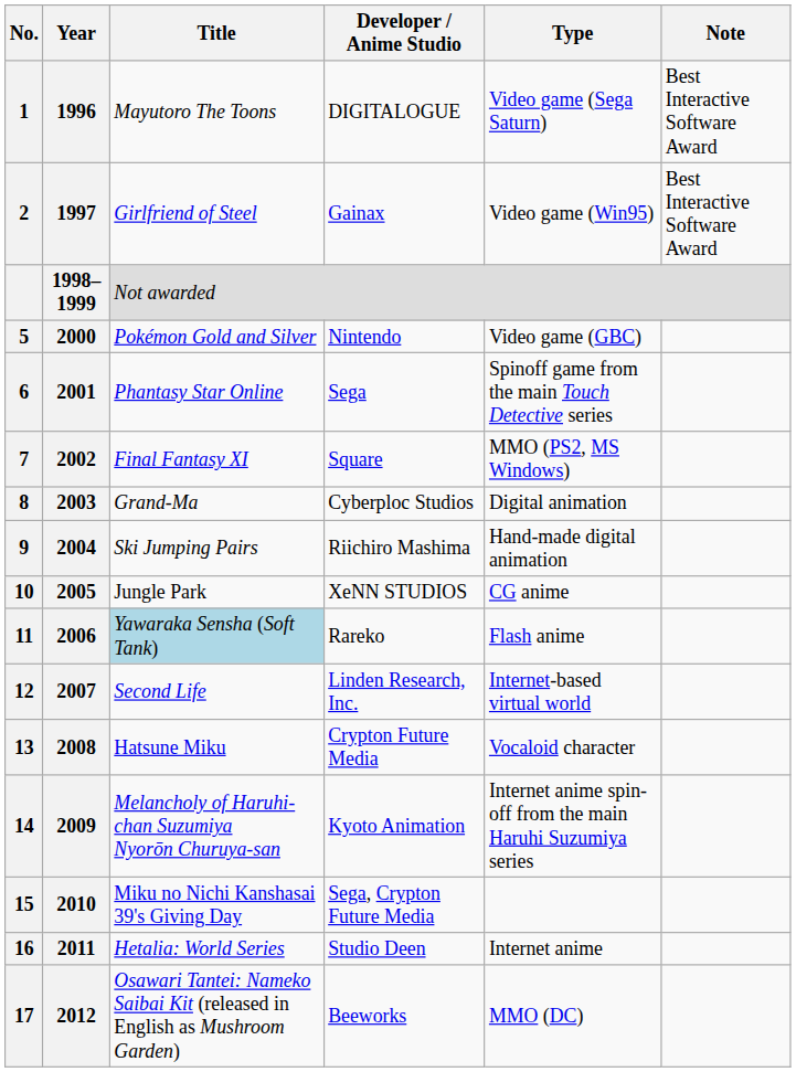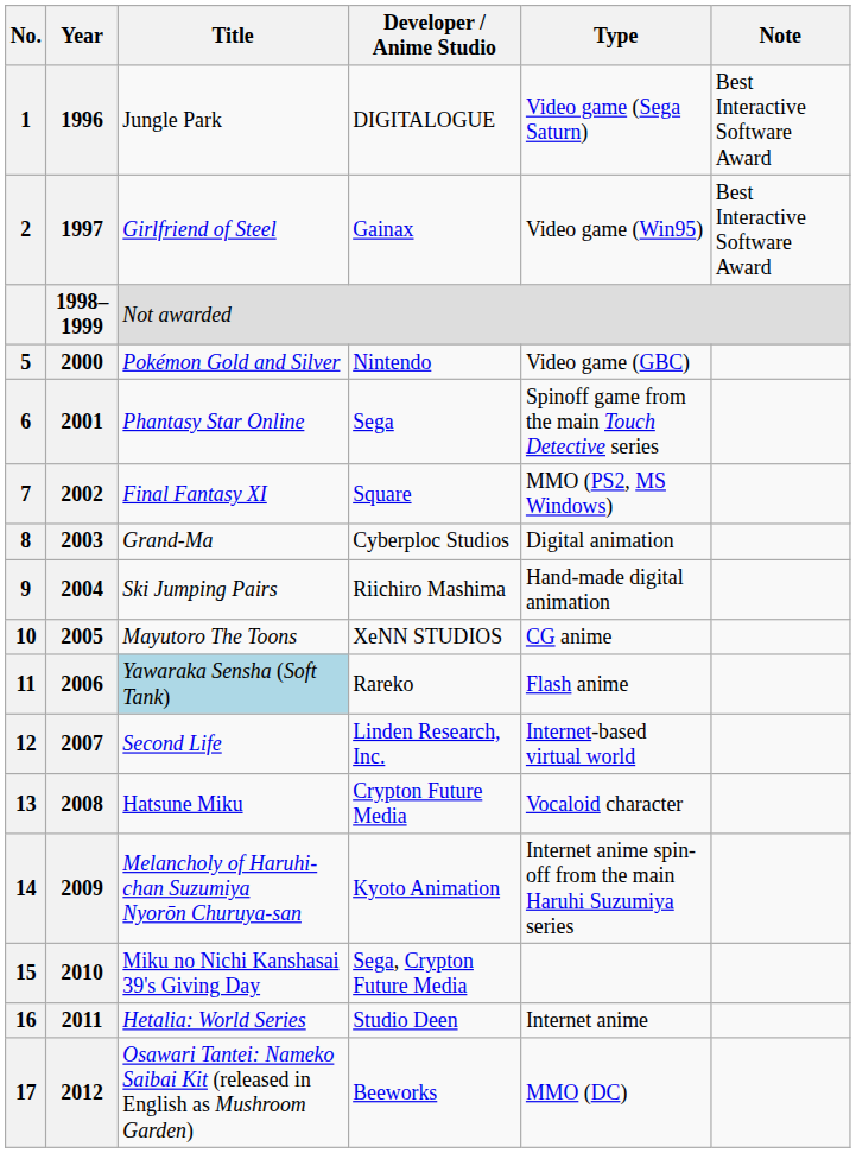1 | Title: Mayutoro The Toons -> Jungle Park
10 | Title: Jungle Park -> Mayutoro The Toons
